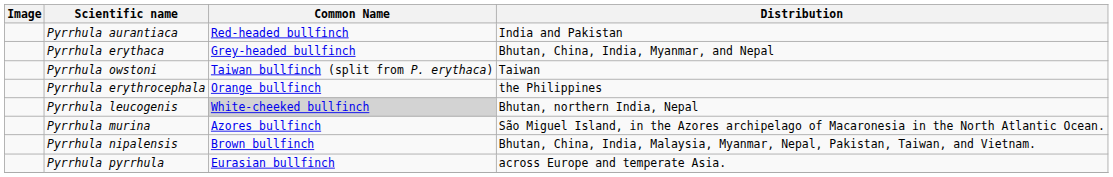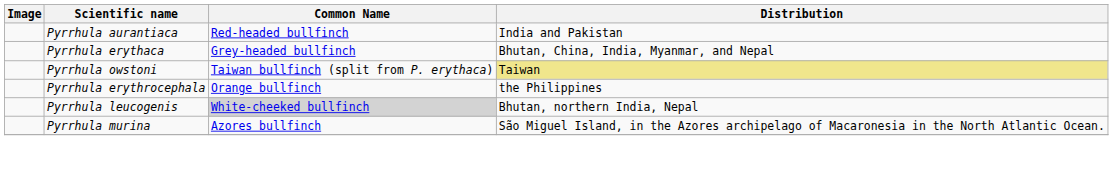Pyrrhula owstoni | Distribution: no background -> khaki background
- row: Pyrrhula nipalensis | Brown bullfinch | Bhutan, China, India, Malaysia, Myanmar, Nepal, Pakistan, Taiwan, and Vietnam.
- row: Pyrrhula pyrrhula | Eurasian bullfinch | across Europe and temperate Asia.
